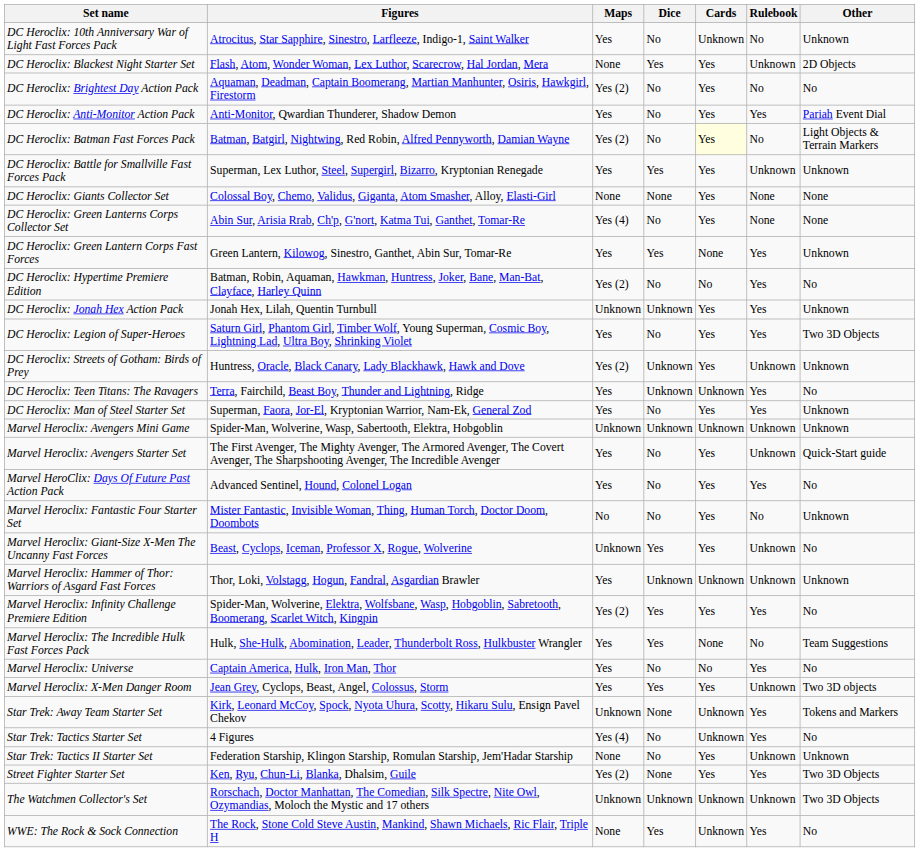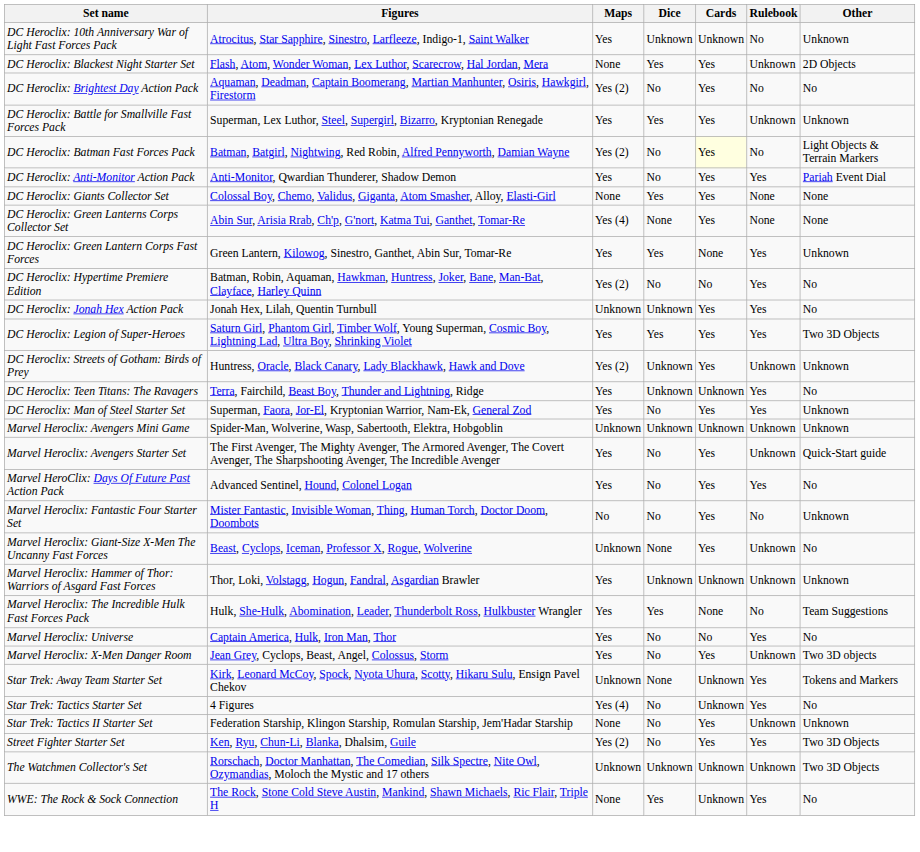DC Heroclix: 10th Anniversary War of Light Fast Forces Pack | Dice: No -> Unknown
rows swapped: DC Heroclix: Anti-Monitor Action Pack <-> DC Heroclix: Battle for Smallville Fast Forces Pack
DC Heroclix: Giants Collector Set | Dice: None -> Yes
DC Heroclix: Green Lanterns Corps Collector Set | Dice: No -> None
DC Heroclix: Jonah Hex Action Pack | Other: Unknown -> No
DC Heroclix: Legion of Super-Heroes | Dice: No -> Yes
Marvel Heroclix: Giant-Size X-Men The Uncanny Fast Forces | Dice: Yes -> None
- row: Marvel Heroclix: Infinity Challenge Premiere Edition | Spider-Man, Wolverine, Elektra, Wolfsbane, Wasp, Hobgoblin, Sabretooth, Boomerang, Scarlet Witch, Kingpin | Yes (2) | Yes | Yes | Yes | No
Marvel Heroclix: X-Men Danger Room | Dice: Yes -> No
Street Fighter Starter Set | Dice: None -> No
